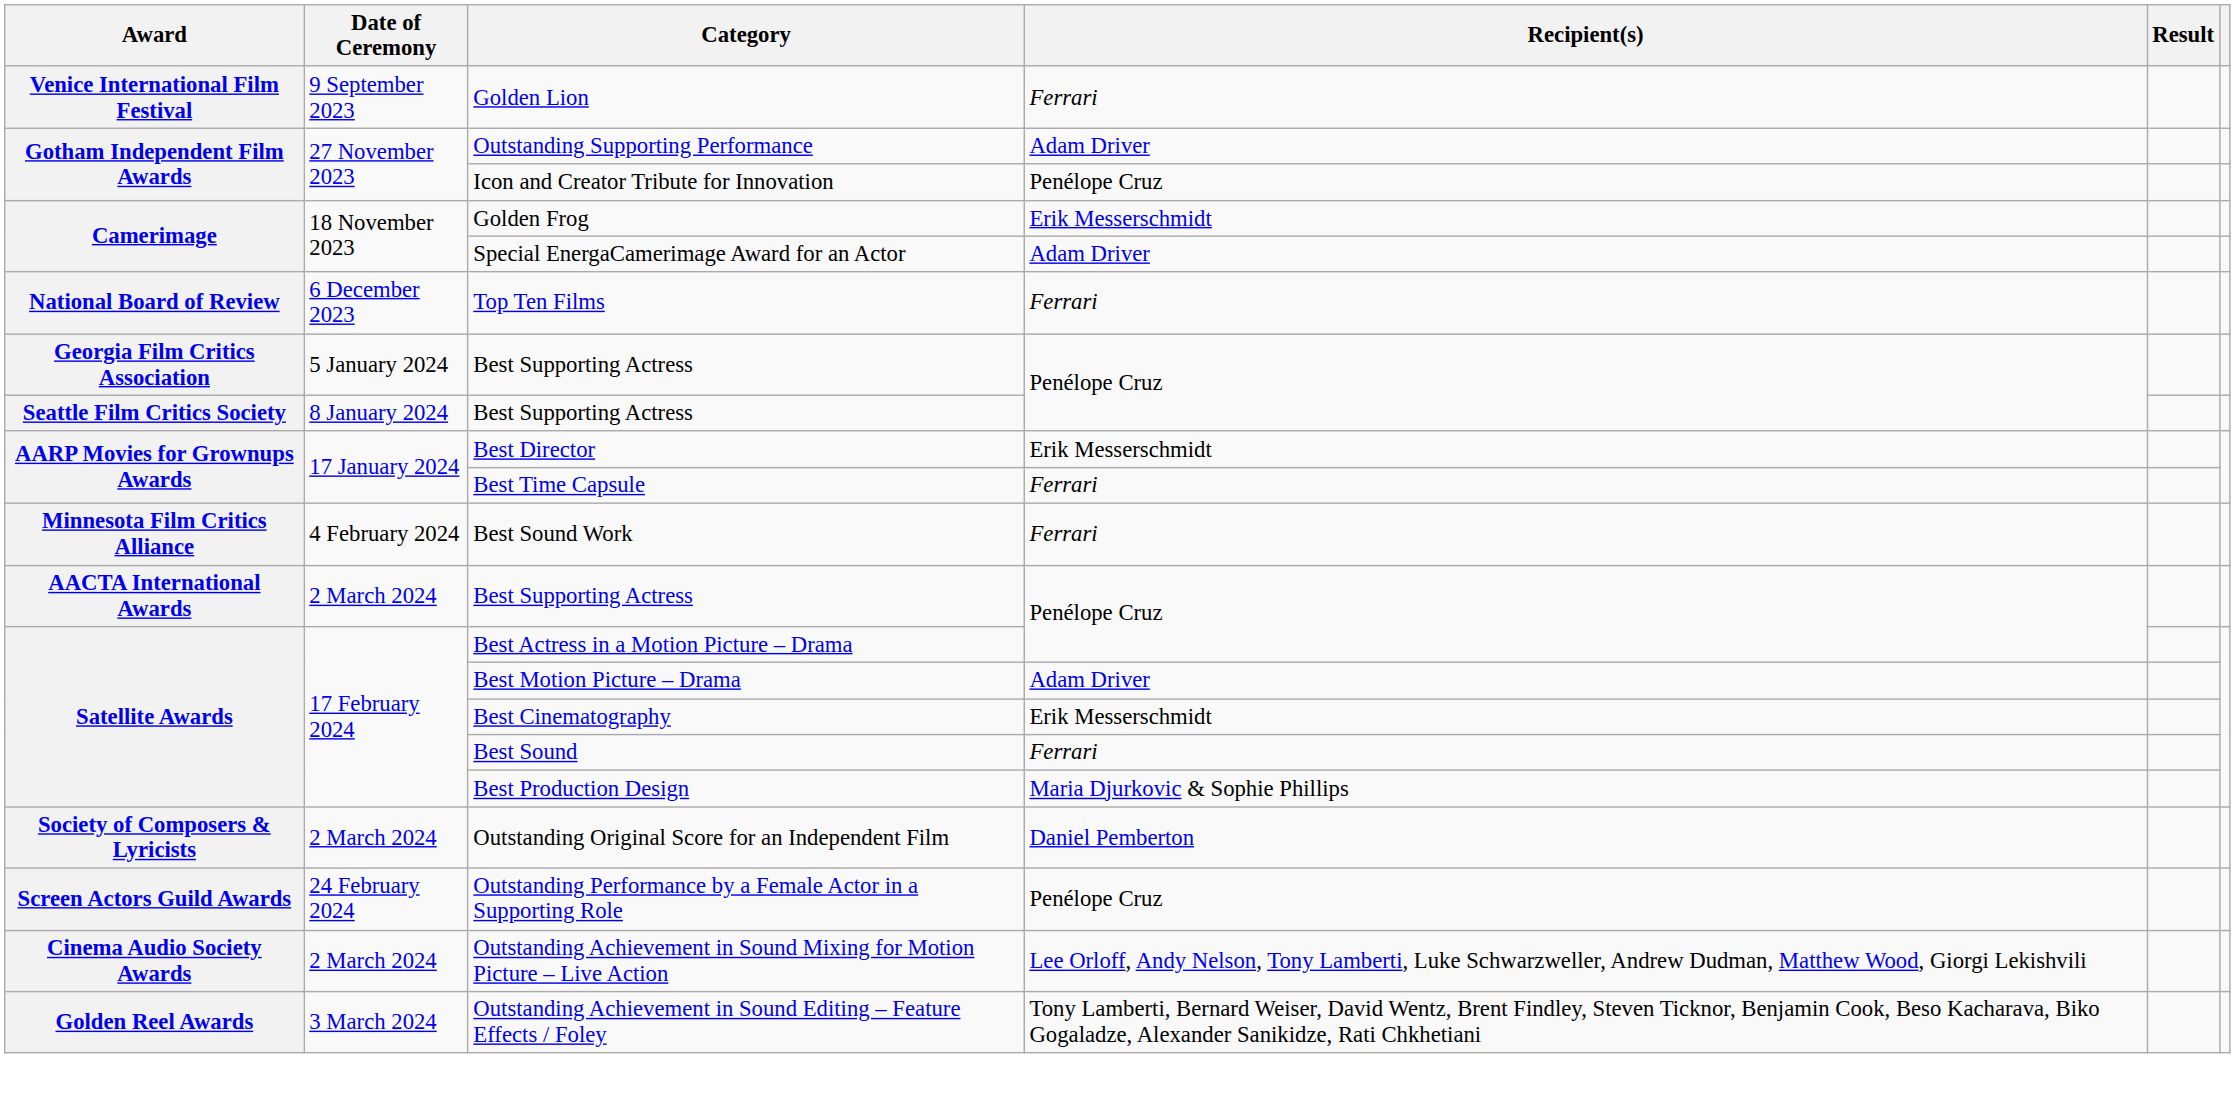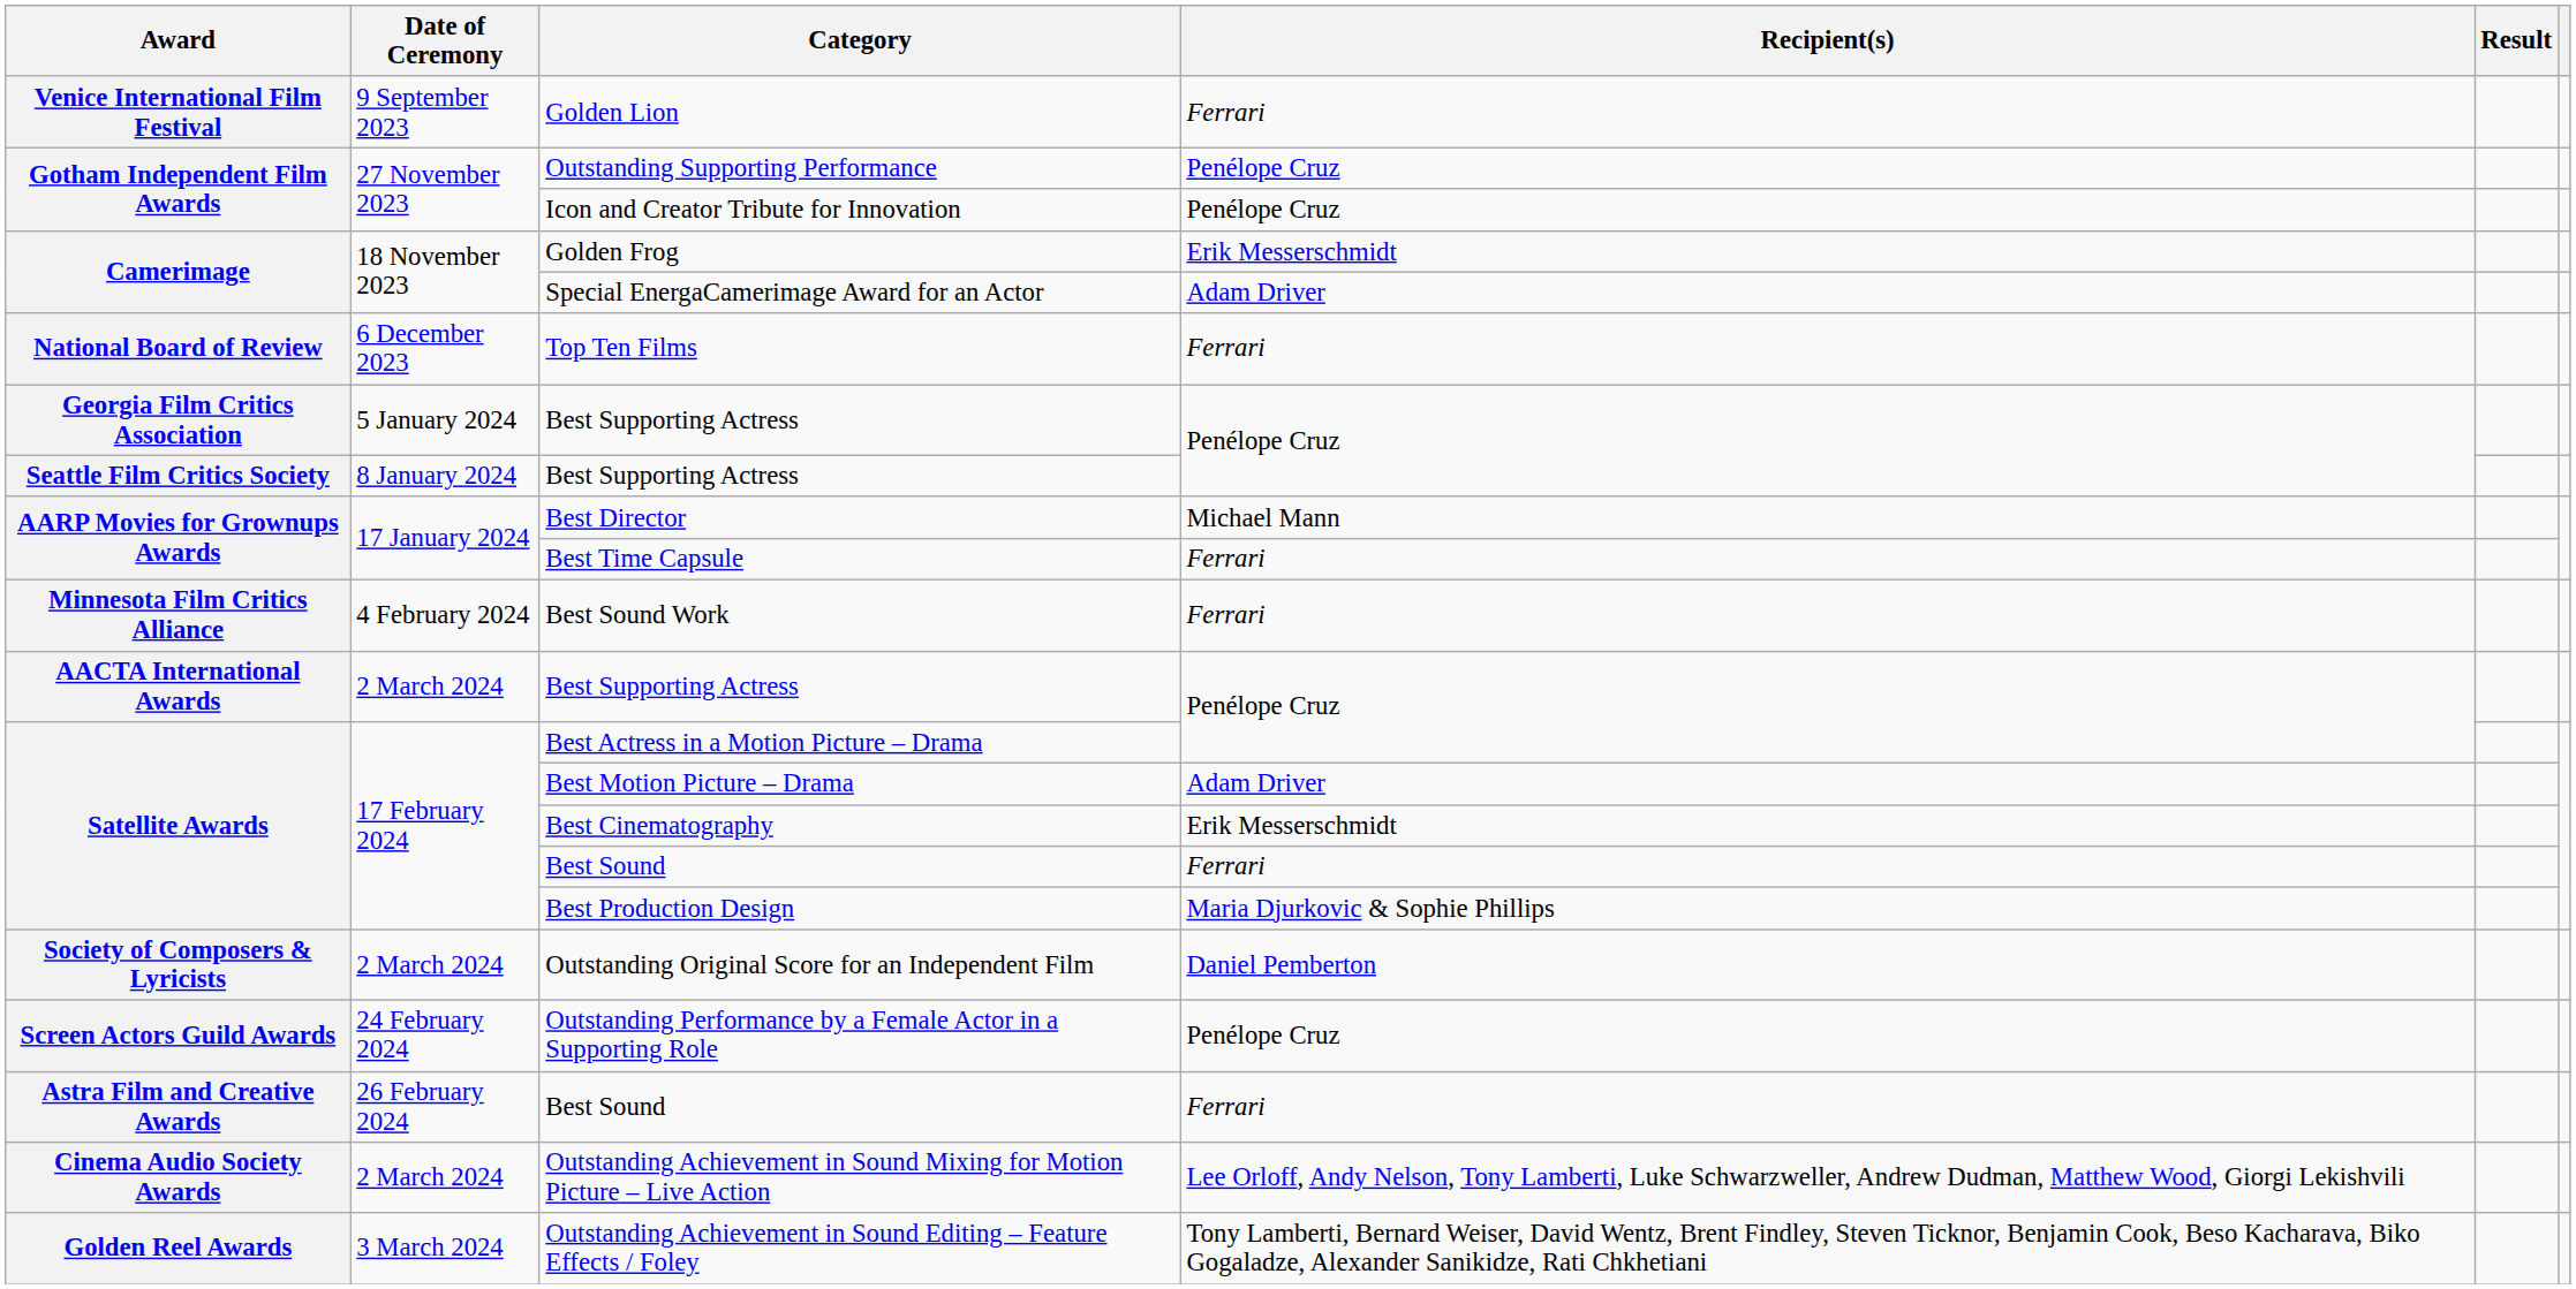Outstanding Supporting Performance | Recipient(s): Adam Driver -> Penélope Cruz
Best Director | Recipient(s): Erik Messerschmidt -> Michael Mann
+ row: Astra Film and Creative Awards | 26 February 2024 | Best Sound | Ferrari
